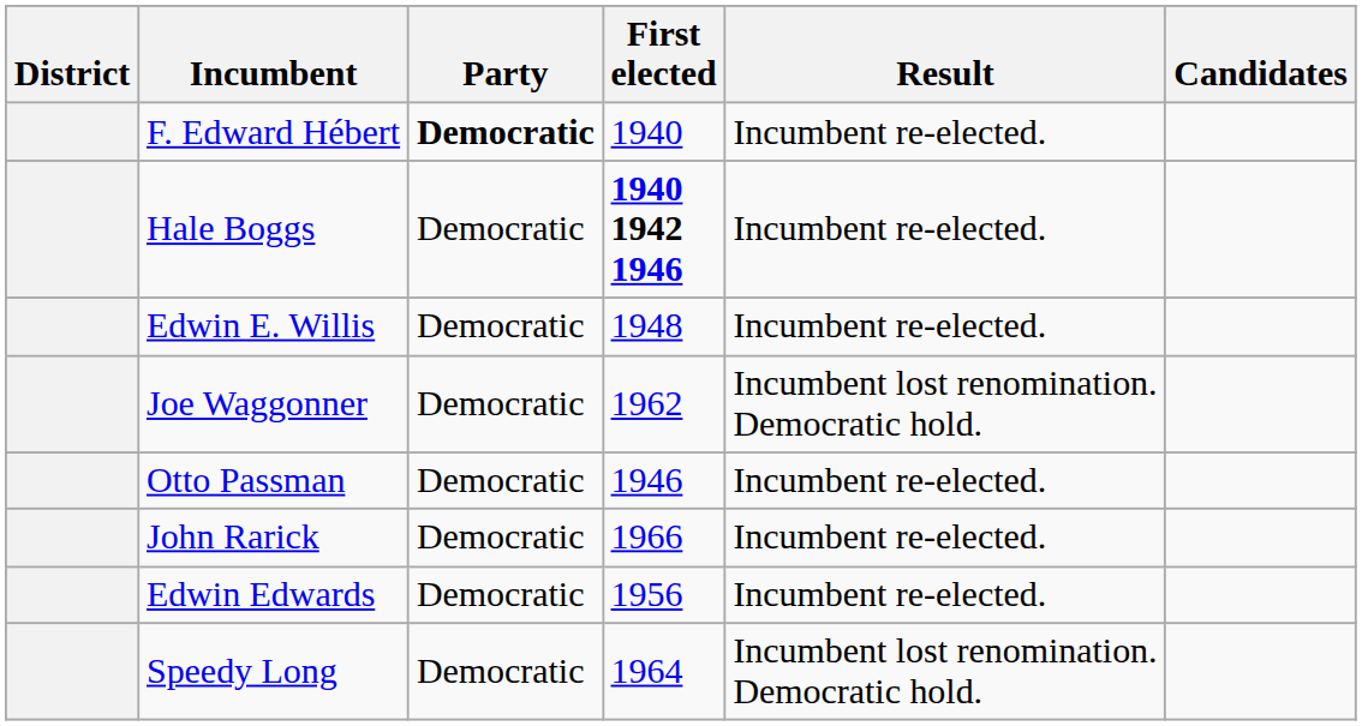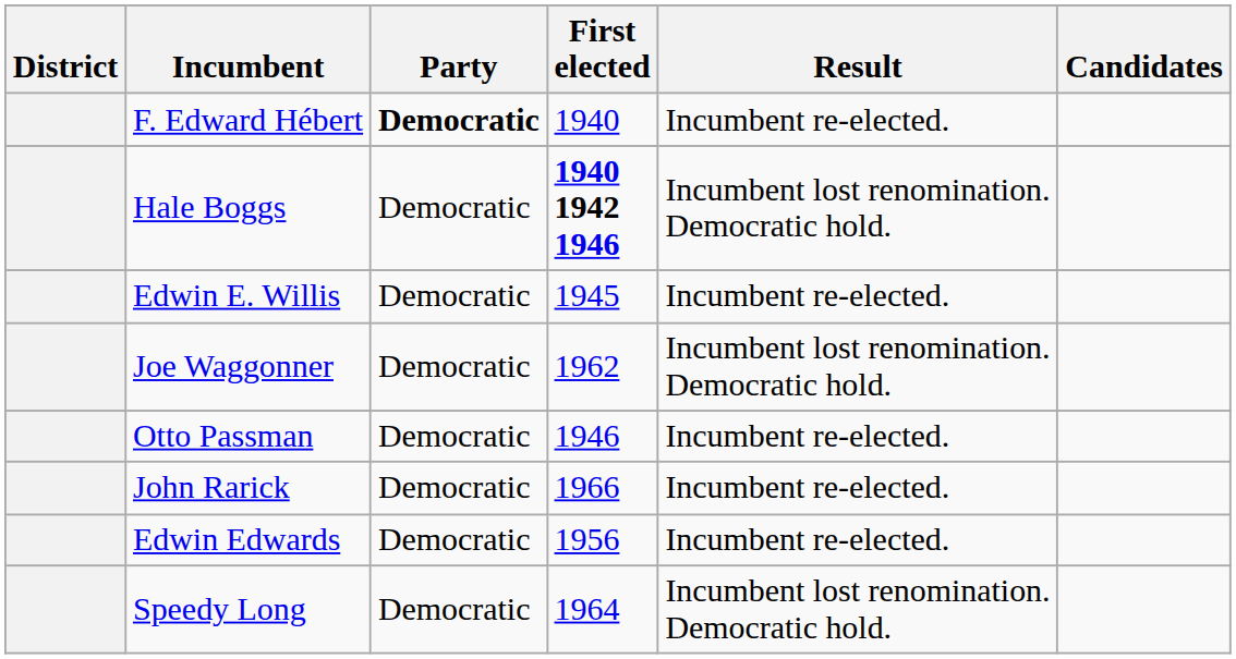Hale Boggs | Result: Incumbent re-elected. -> Incumbent lost renomination. Democratic hold.
Edwin E. Willis | First elected: 1948 -> 1945
